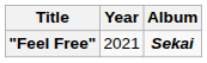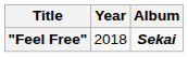"Feel Free" | Year: 2021 -> 2018
